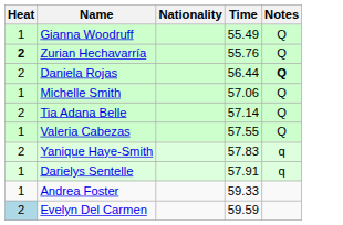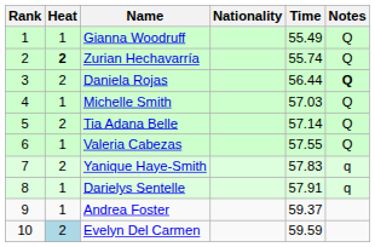+ column: Rank | 1 | 2 | 3 | 4 | 5 | 6 | 7 | 8 | 9 | 10
Zurian Hechavarría | Time: 55.76 -> 55.74
Michelle Smith | Time: 57.06 -> 57.03
Andrea Foster | Time: 59.33 -> 59.37
